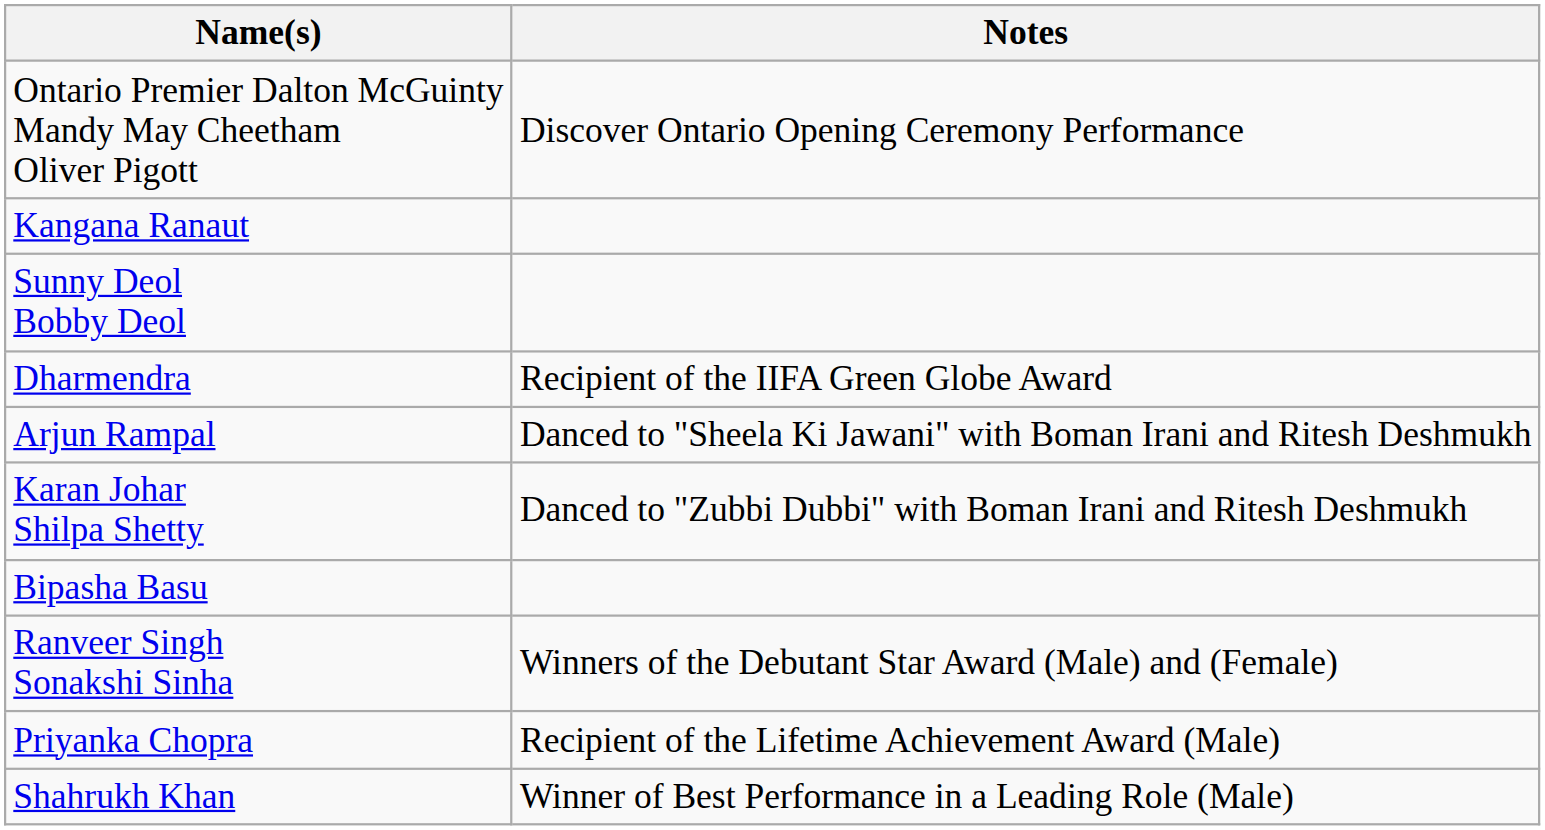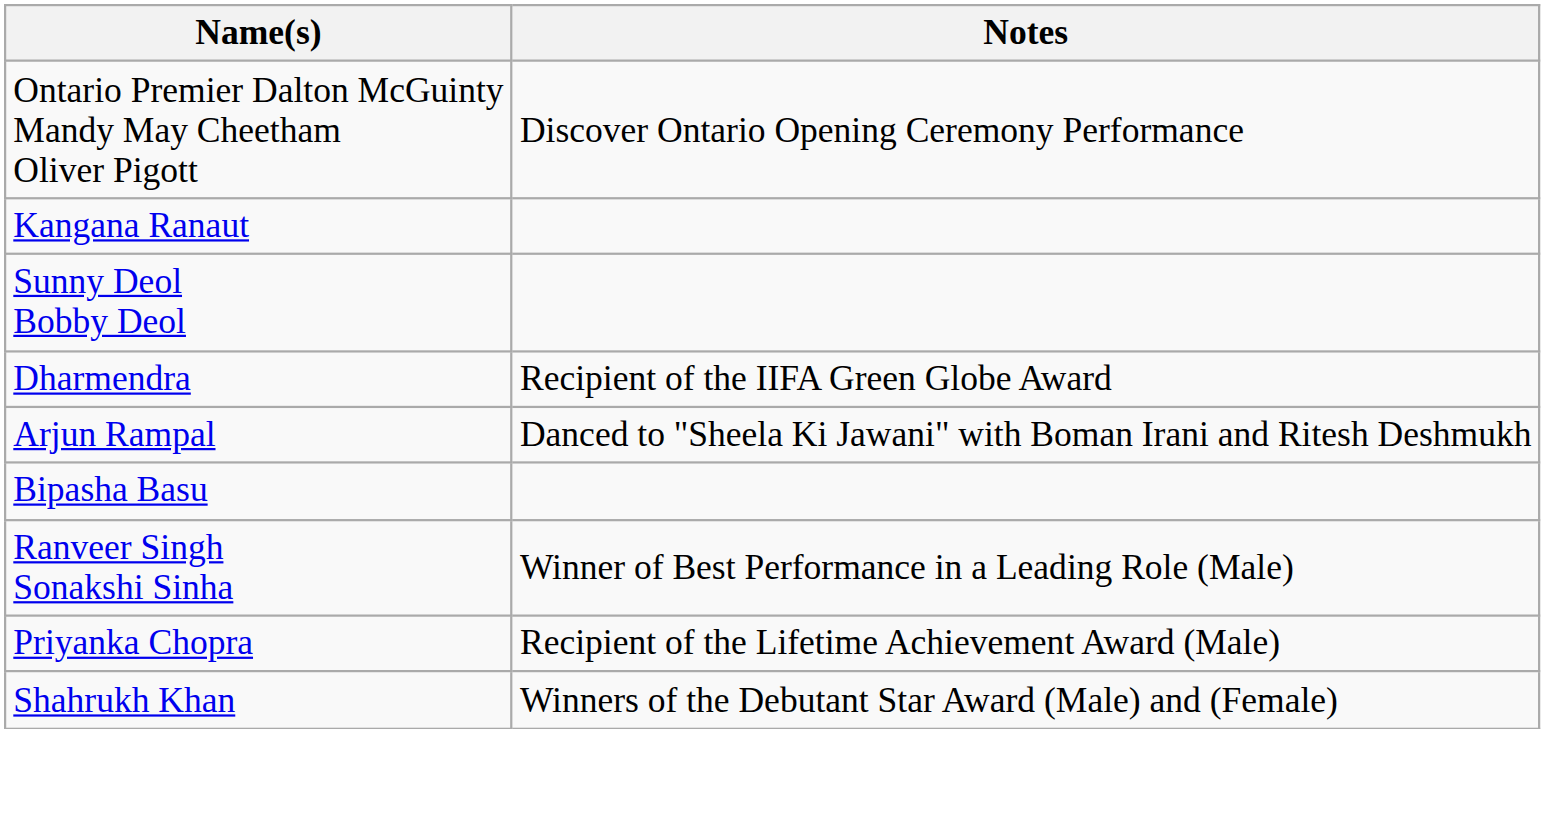- row: Karan Johar Shilpa Shetty | Danced to "Zubbi Dubbi" with Boman Irani and Ritesh Deshmukh
Ranveer Singh Sonakshi Sinha | Notes: Winners of the Debutant Star Award (Male) and (Female) -> Winner of Best Performance in a Leading Role (Male)
Shahrukh Khan | Notes: Winner of Best Performance in a Leading Role (Male) -> Winners of the Debutant Star Award (Male) and (Female)
